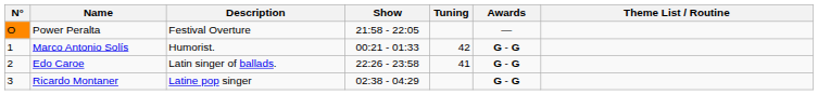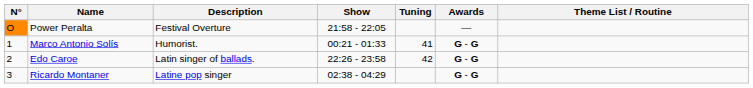Marco Antonio Solís | Tuning: 42 -> 41
Edo Caroe | Tuning: 41 -> 42
